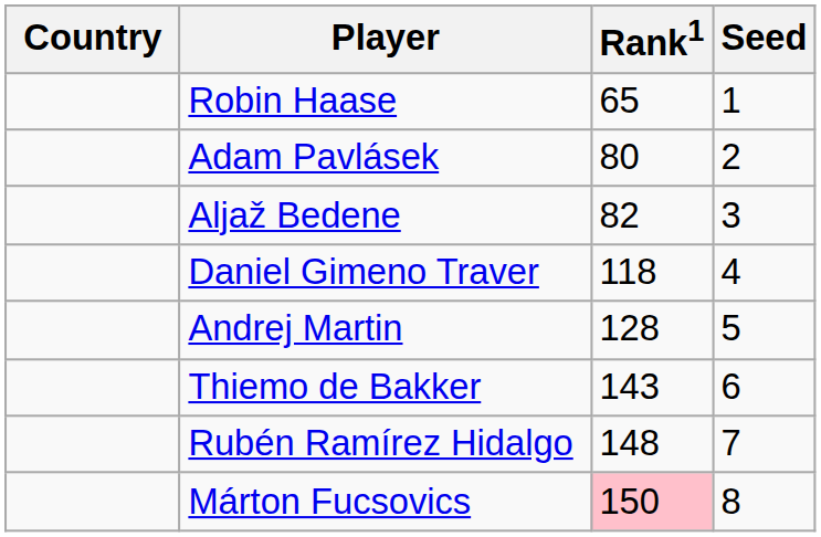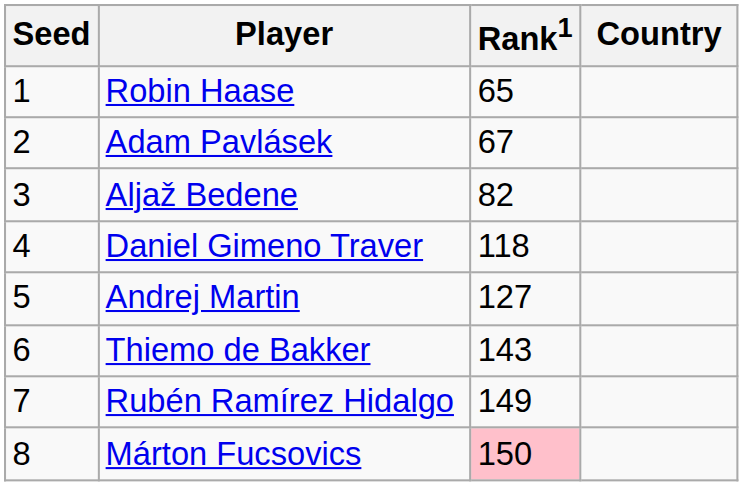columns swapped: Country <-> Seed
Adam Pavlásek | Rank1: 80 -> 67
Andrej Martin | Rank1: 128 -> 127
Rubén Ramírez Hidalgo | Rank1: 148 -> 149
